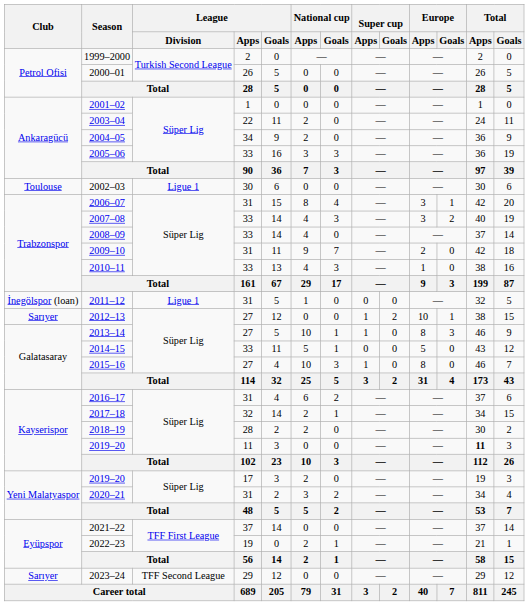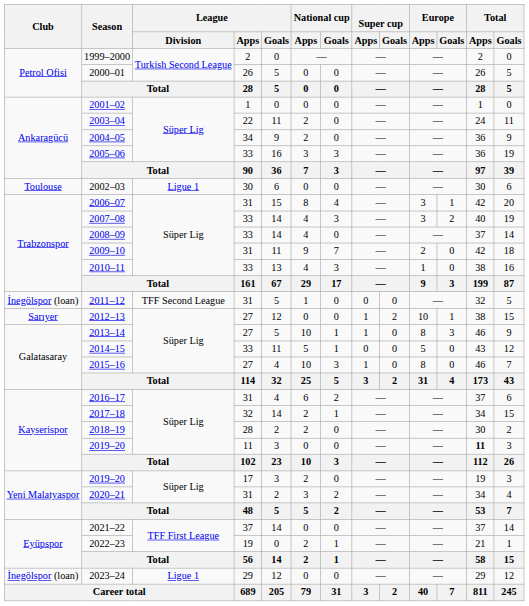2011–12 | League / Division: Ligue 1 -> TFF Second League
2023–24 | Club: Sarıyer -> İnegölspor (loan)
2023–24 | League / Division: TFF Second League -> Ligue 1
